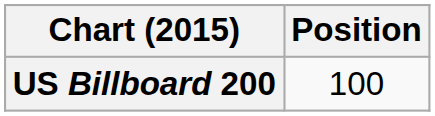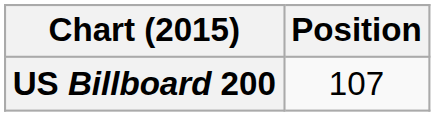US Billboard 200 | Position: 100 -> 107
